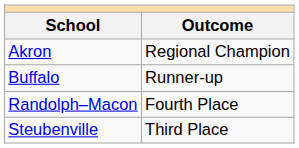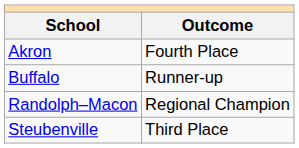Akron | Outcome: Regional Champion -> Fourth Place
Randolph–Macon | Outcome: Fourth Place -> Regional Champion
